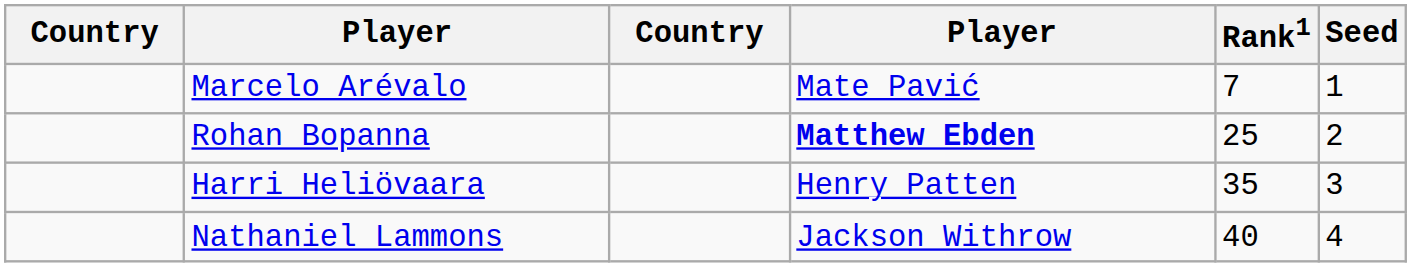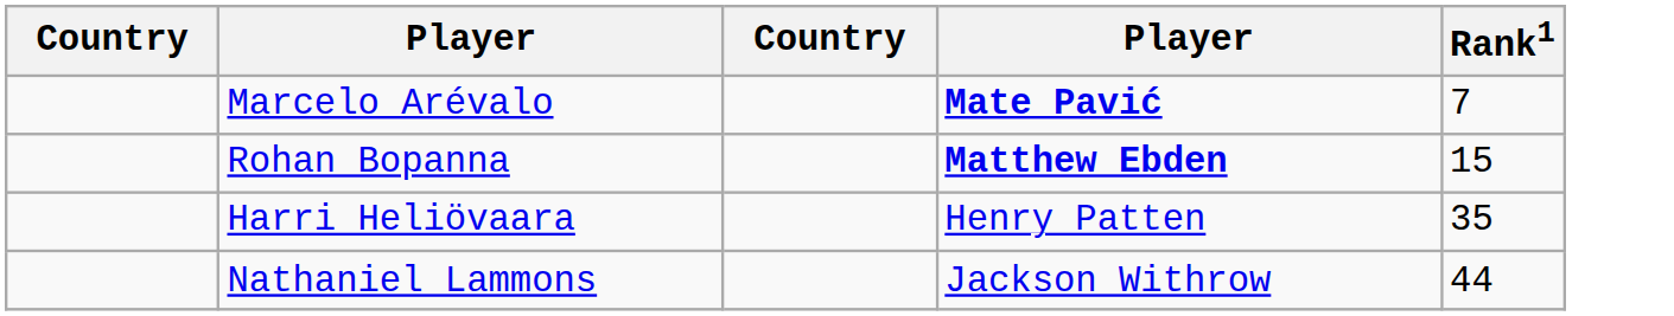- column: Seed | 1 | 2 | 3 | 4
Marcelo Arévalo | column 4: normal -> bold
Rohan Bopanna | Rank1: 25 -> 15
Nathaniel Lammons | Rank1: 40 -> 44
